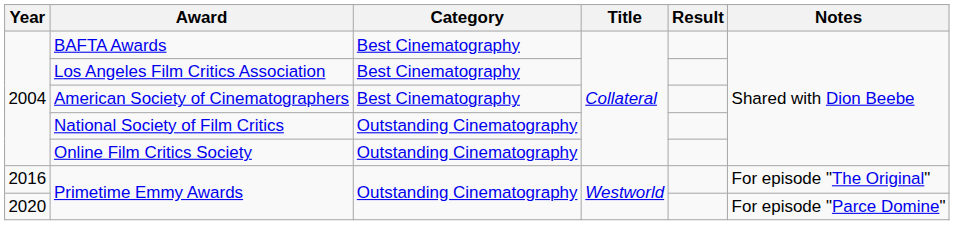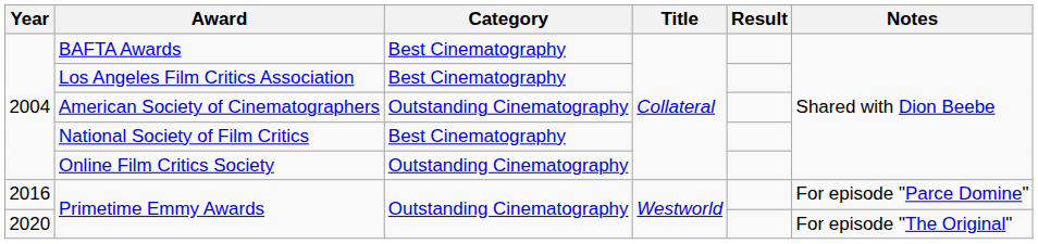American Society of Cinematographers | Category: Best Cinematography -> Outstanding Cinematography
National Society of Film Critics | Category: Outstanding Cinematography -> Best Cinematography
2016 / Primetime Emmy Awards | Notes: For episode "The Original" -> For episode "Parce Domine"
2020 / Primetime Emmy Awards | Notes: For episode "Parce Domine" -> For episode "The Original"
